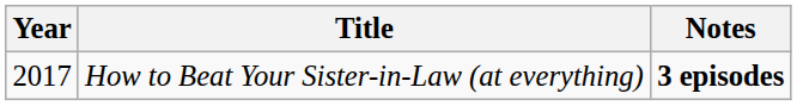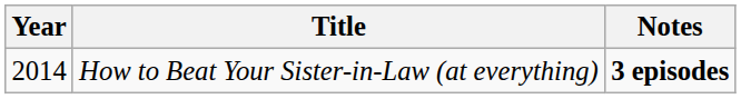How to Beat Your Sister-in-Law (at everything) | Year: 2017 -> 2014
